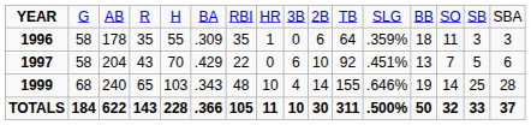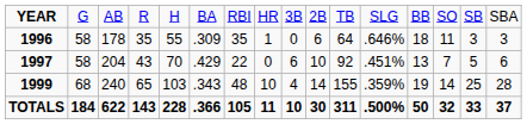1996 | column 12: .359% -> .646%
1999 | column 12: .646% -> .359%
